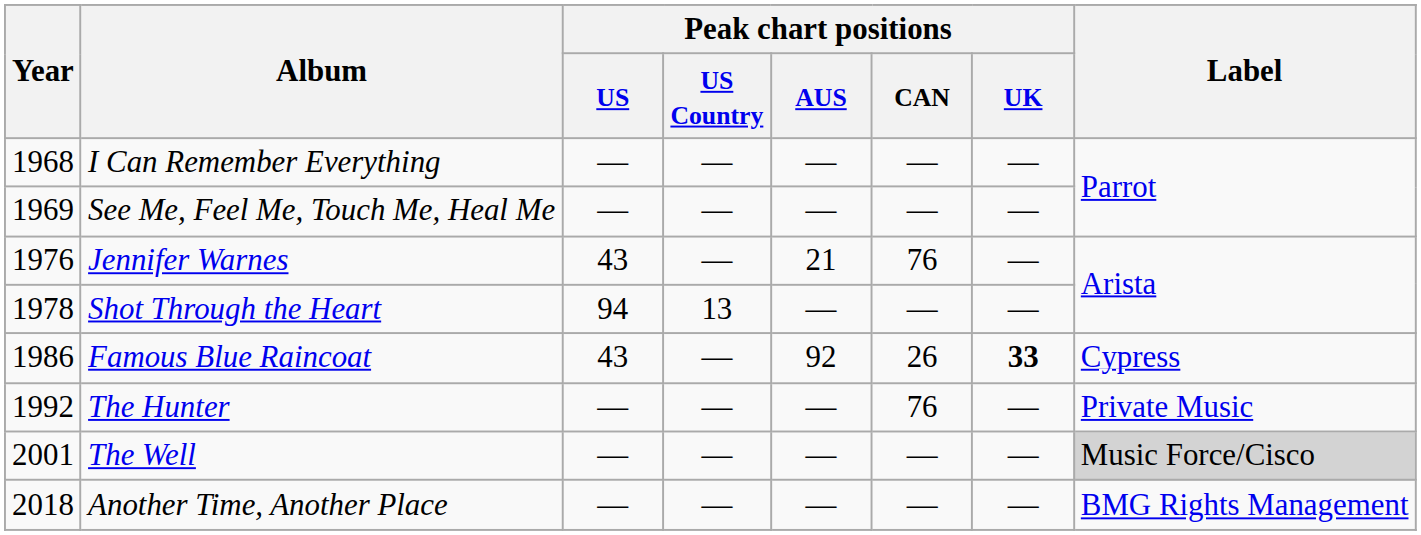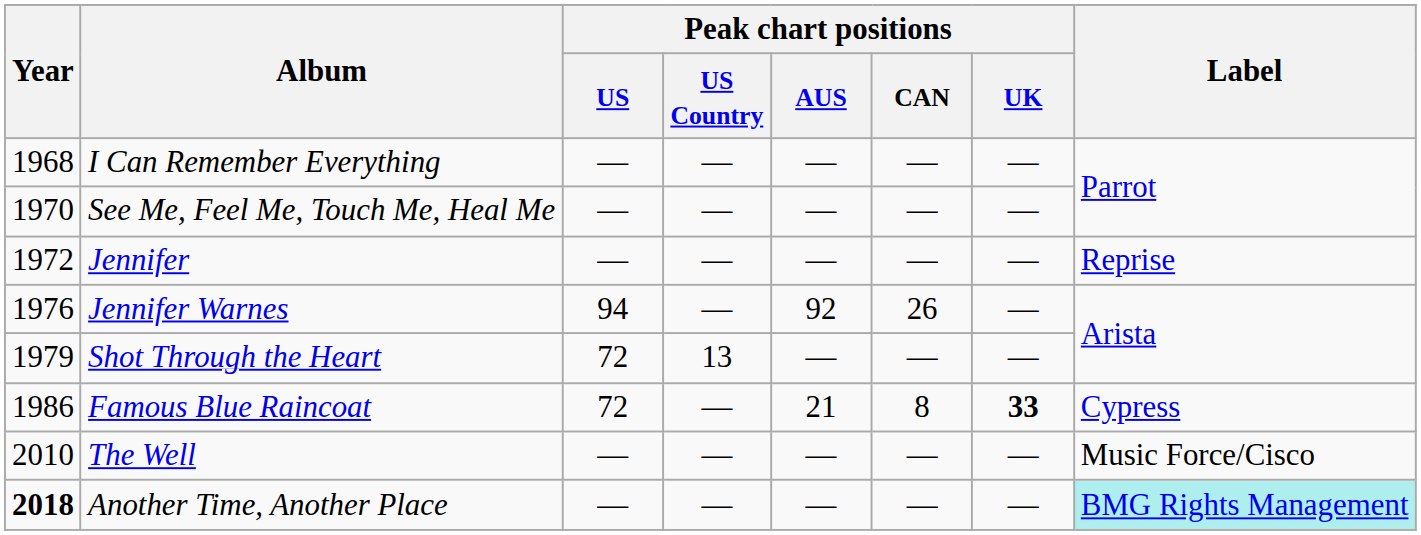See Me, Feel Me, Touch Me, Heal Me | Year: 1969 -> 1970
+ row: 1972 | Jennifer | — | — | — | — | — | Reprise
Jennifer Warnes | Peak chart positions / US: 43 -> 94
Jennifer Warnes | Peak chart positions / AUS: 21 -> 92
Jennifer Warnes | Peak chart positions / CAN: 76 -> 26
Shot Through the Heart | Year: 1978 -> 1979
Shot Through the Heart | Peak chart positions / US: 94 -> 72
Famous Blue Raincoat | Peak chart positions / US: 43 -> 72
Famous Blue Raincoat | Peak chart positions / AUS: 92 -> 21
Famous Blue Raincoat | Peak chart positions / CAN: 26 -> 8
- row: 1992 | The Hunter | — | — | — | 76 | — | Private Music
The Well | Year: 2001 -> 2010
The Well | Label: lightgrey background -> no background
Another Time, Another Place | Year: normal -> bold
Another Time, Another Place | Label: no background -> paleturquoise background
